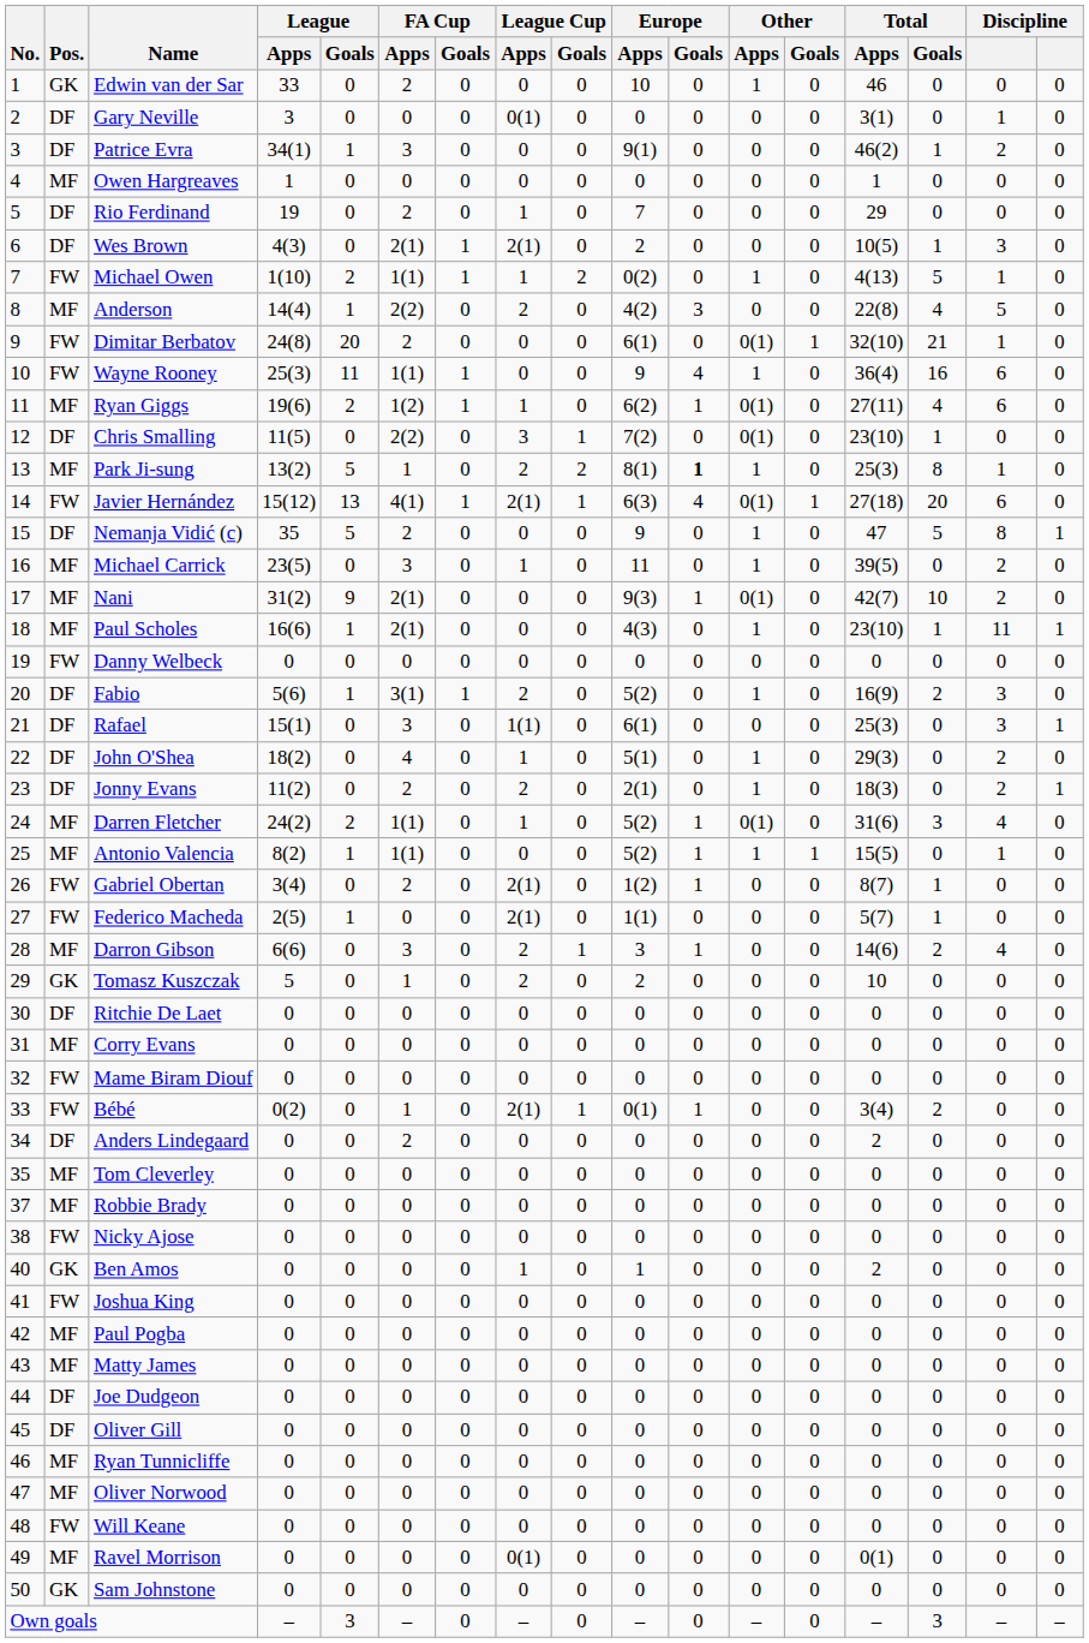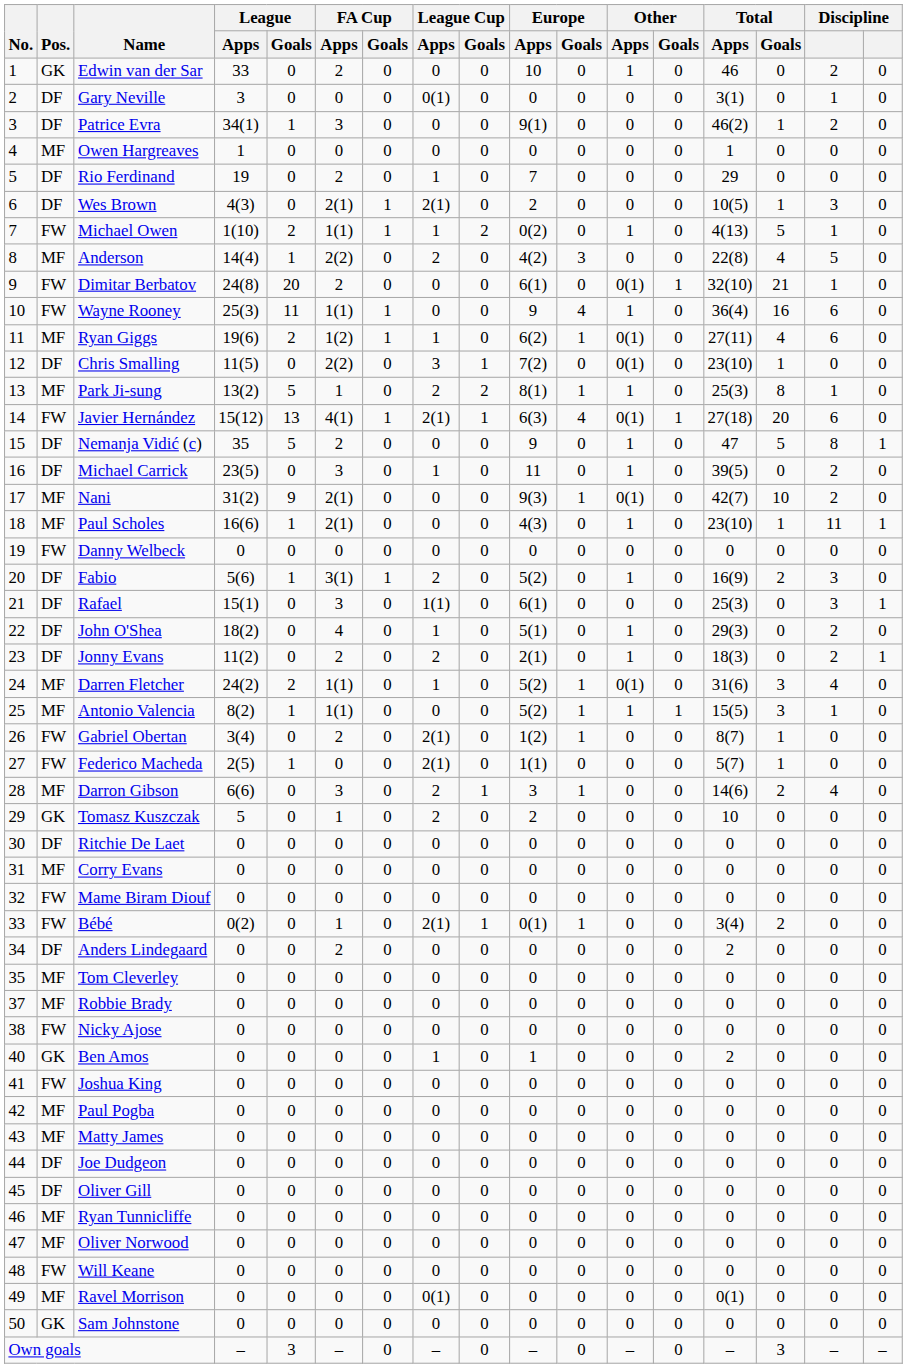Edwin van der Sar | column 16: 0 -> 2
Park Ji-sung | Europe / Goals: bold -> normal
Michael Carrick | Pos.: MF -> DF
Antonio Valencia | Total / Goals: 0 -> 3
